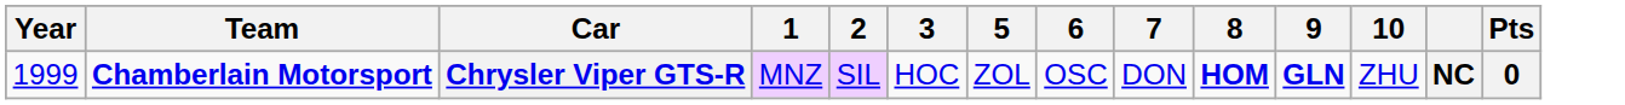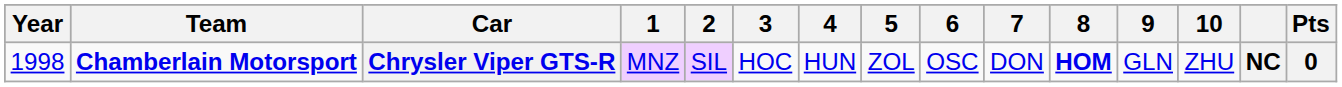+ column: 4 | HUN
Chrysler Viper GTS-R | Year: 1999 -> 1998
Chrysler Viper GTS-R | 9: bold -> normal
